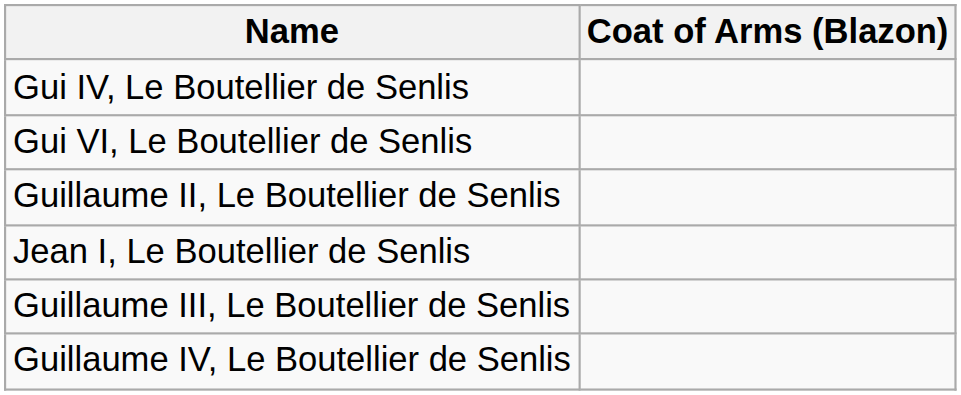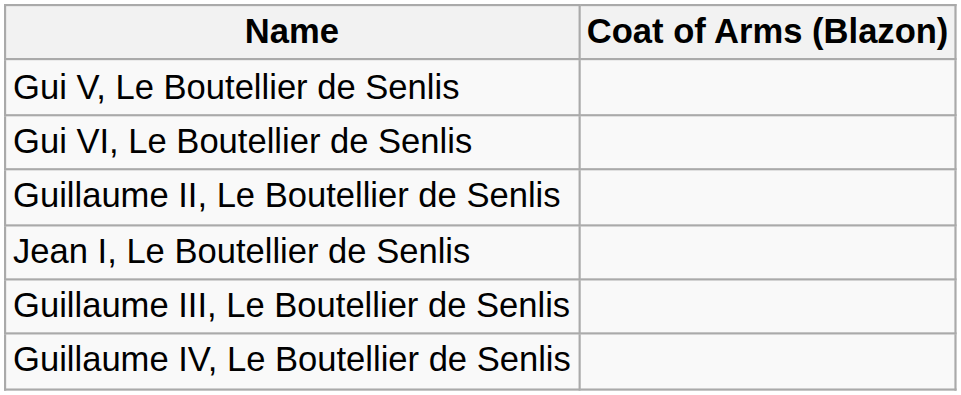- row: Gui IV, Le Boutellier de Senlis
+ row: Gui V, Le Boutellier de Senlis
